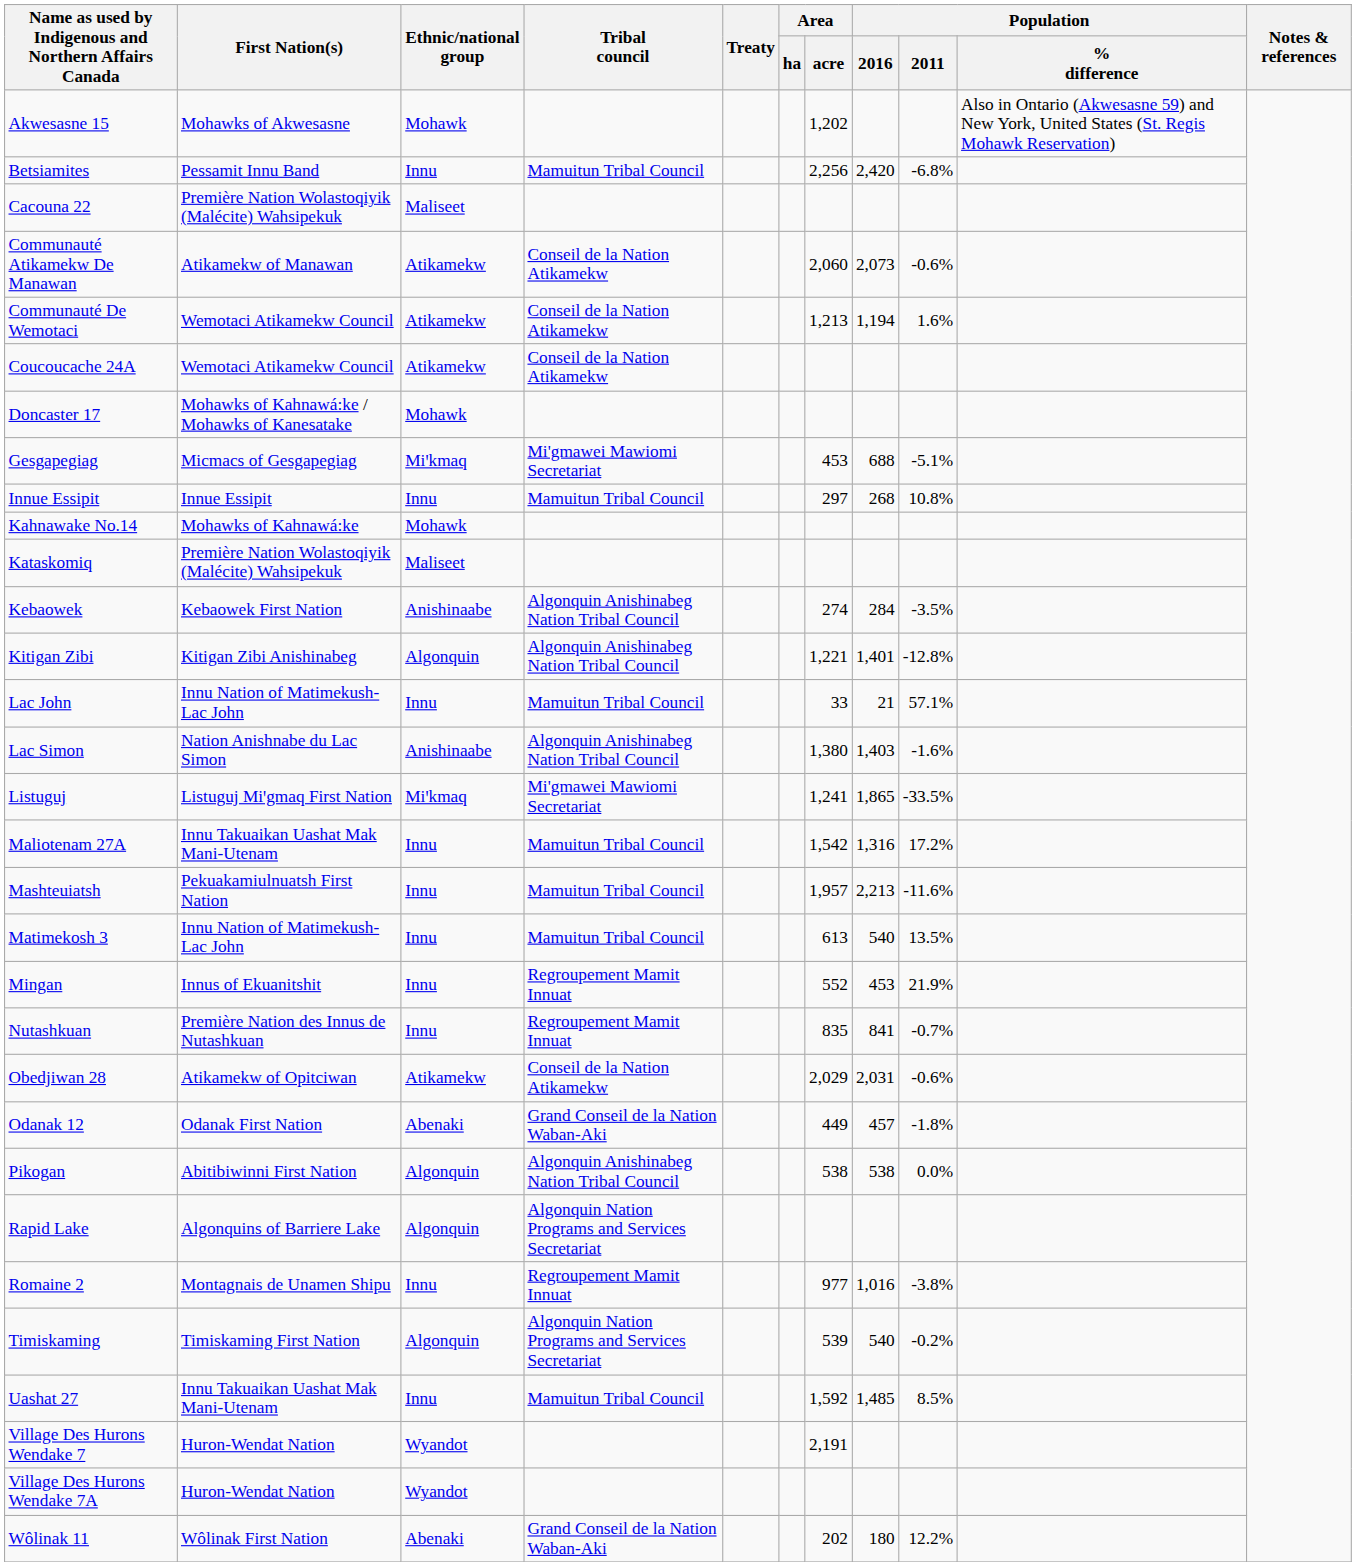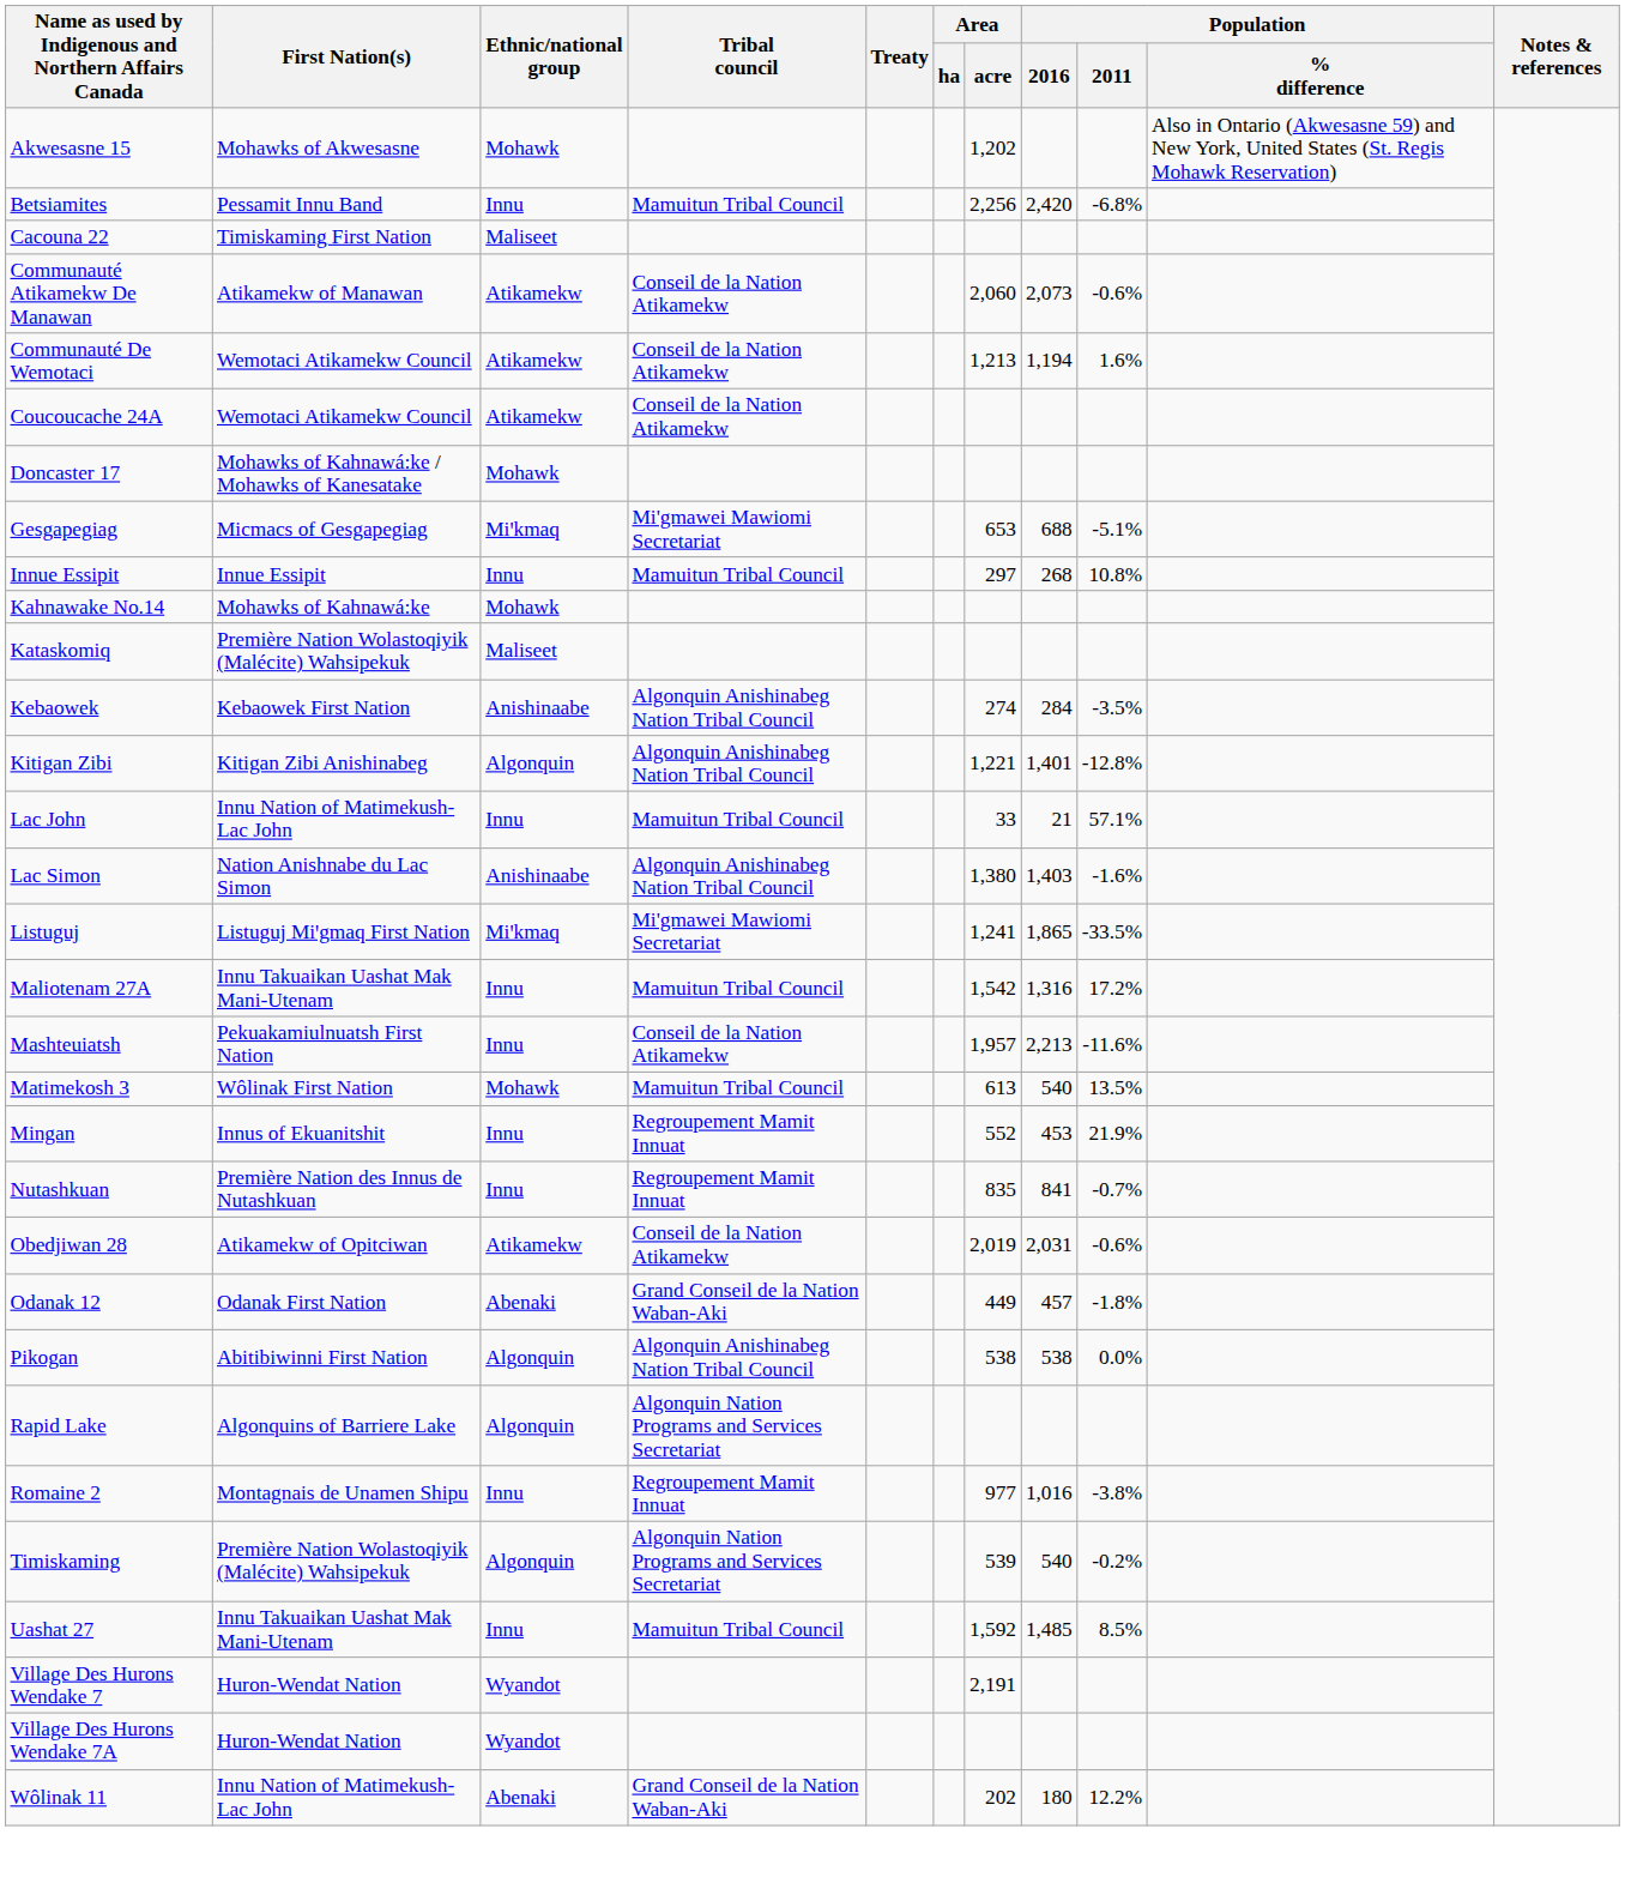Cacouna 22 | First Nation(s): Première Nation Wolastoqiyik (Malécite) Wahsipekuk -> Timiskaming First Nation
Gesgapegiag | Area / acre: 453 -> 653
Mashteuiatsh | Tribal council: Mamuitun Tribal Council -> Conseil de la Nation Atikamekw
Matimekosh 3 | First Nation(s): Innu Nation of Matimekush-Lac John -> Wôlinak First Nation
Matimekosh 3 | Ethnic/national group: Innu -> Mohawk
Obedjiwan 28 | Area / acre: 2,029 -> 2,019
Timiskaming | First Nation(s): Timiskaming First Nation -> Première Nation Wolastoqiyik (Malécite) Wahsipekuk
Wôlinak 11 | First Nation(s): Wôlinak First Nation -> Innu Nation of Matimekush-Lac John
